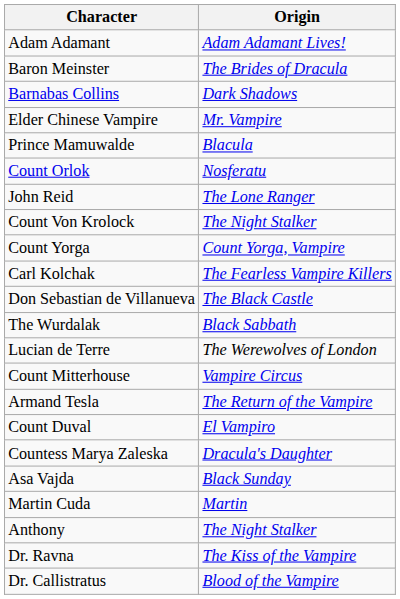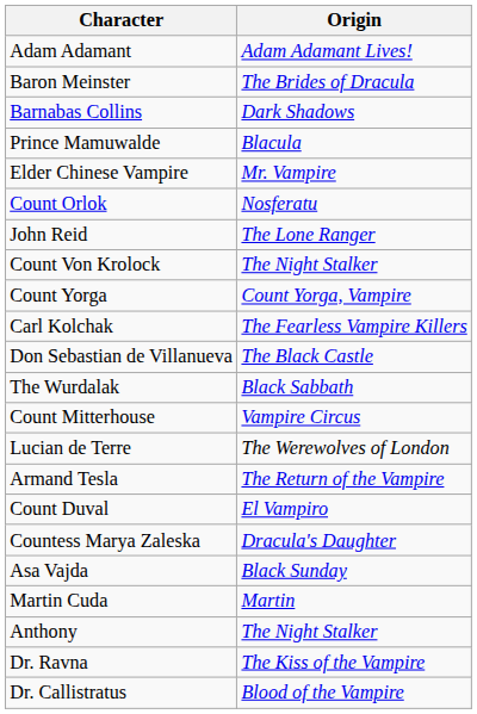rows swapped: Elder Chinese Vampire <-> Prince Mamuwalde
rows swapped: Lucian de Terre <-> Count Mitterhouse
